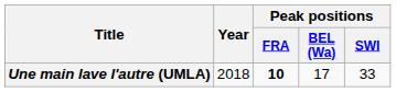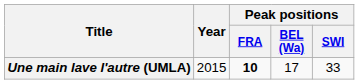Une main lave l'autre (UMLA) | Year: 2018 -> 2015
